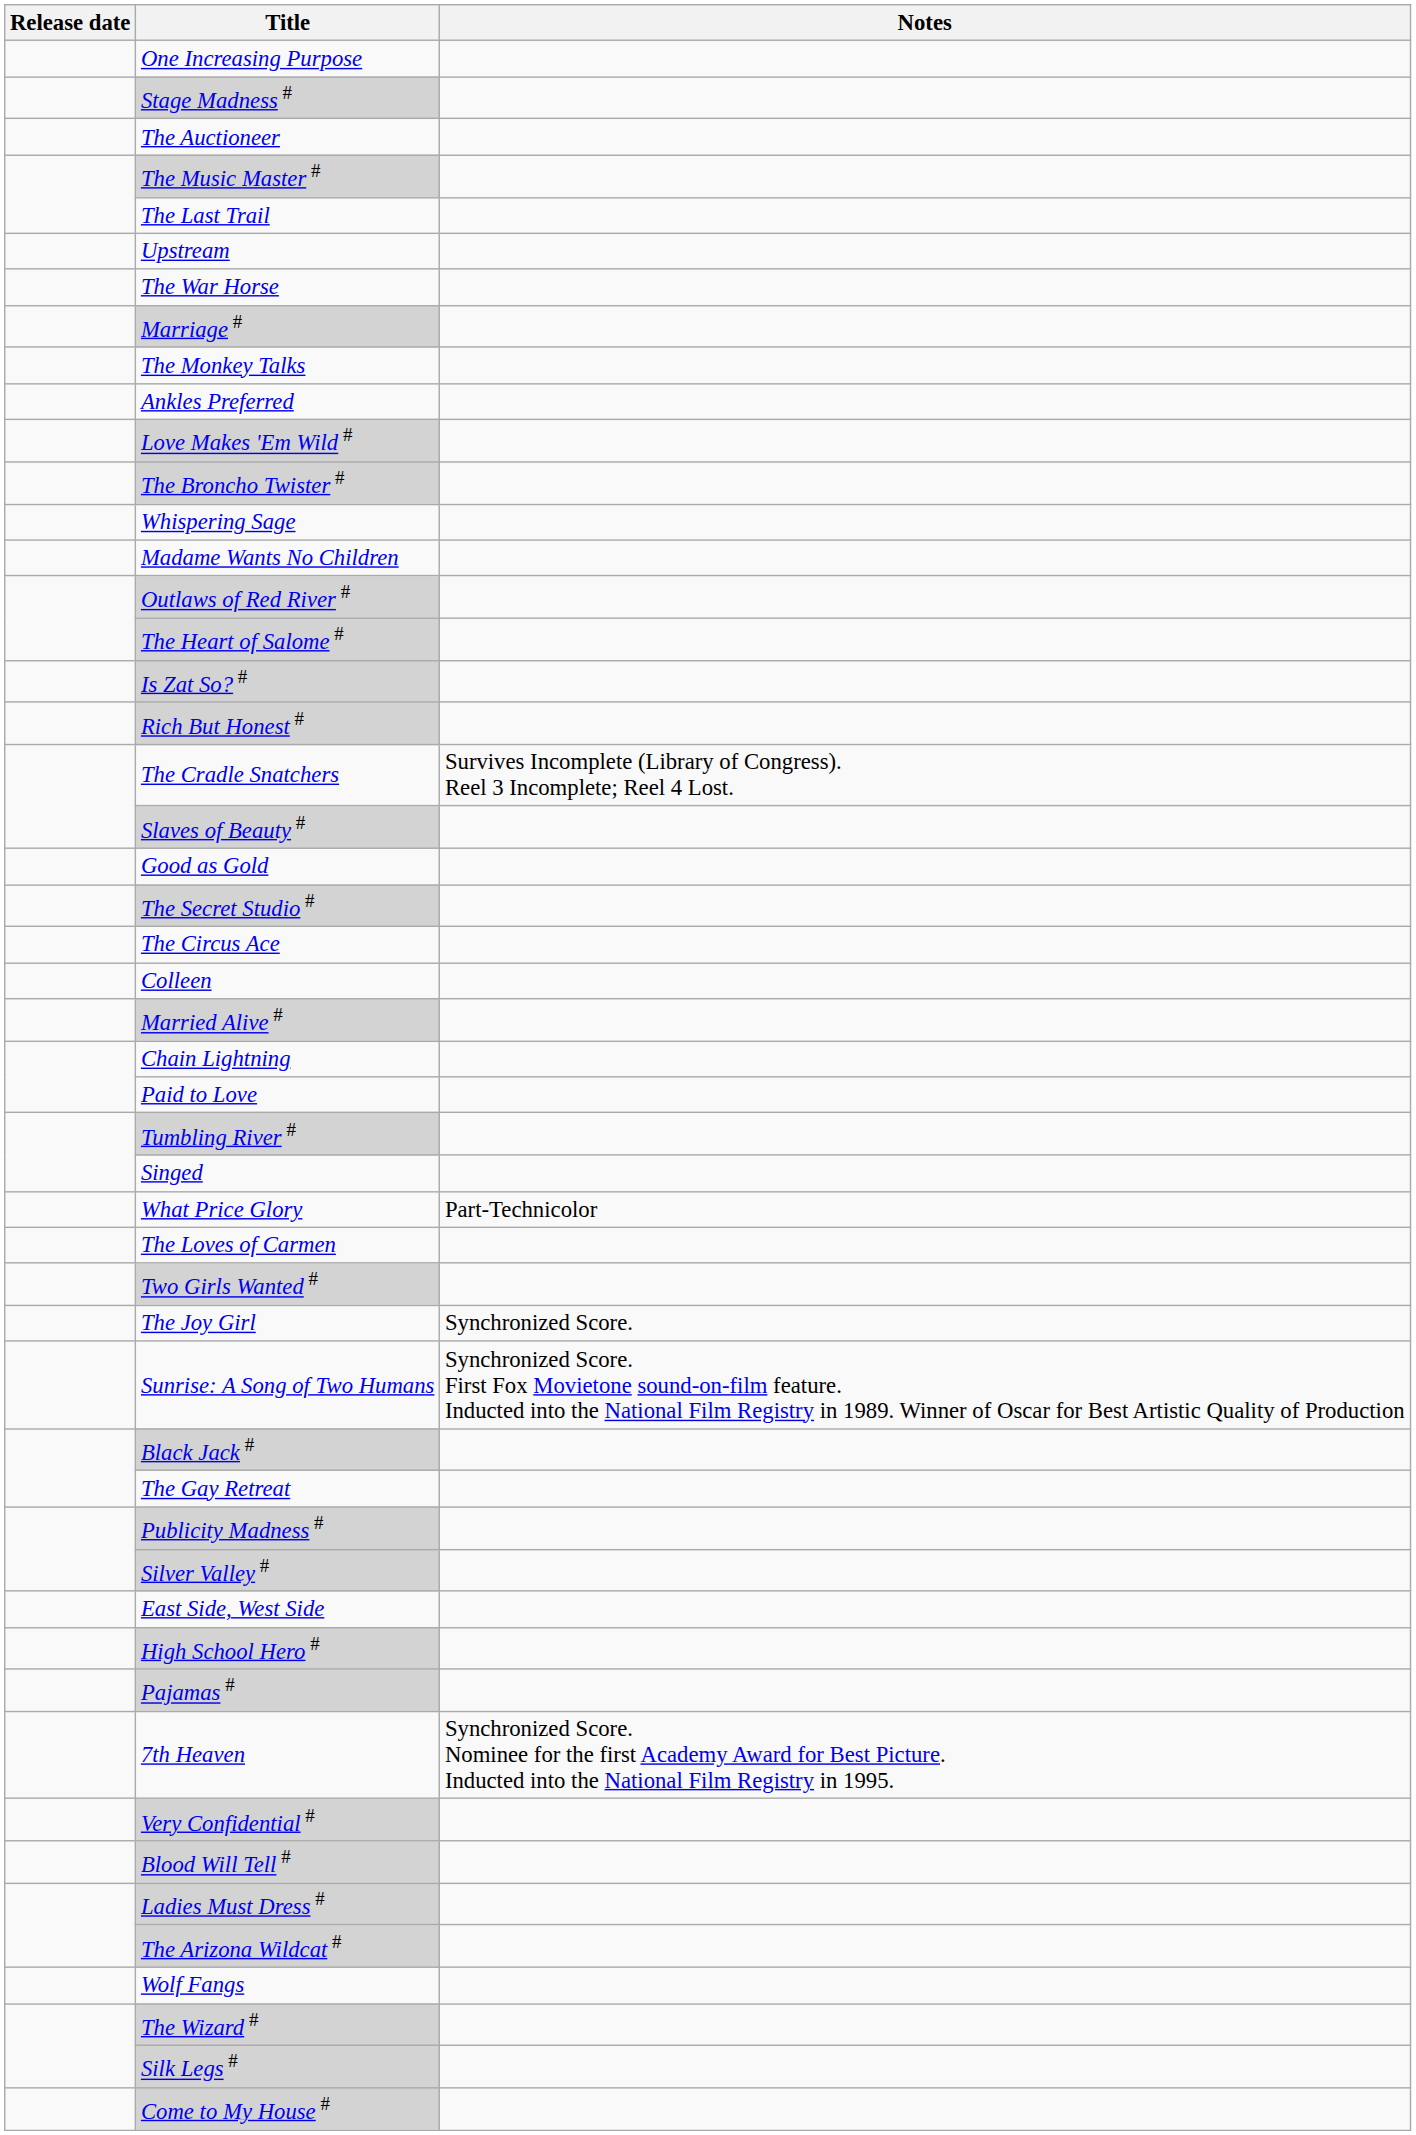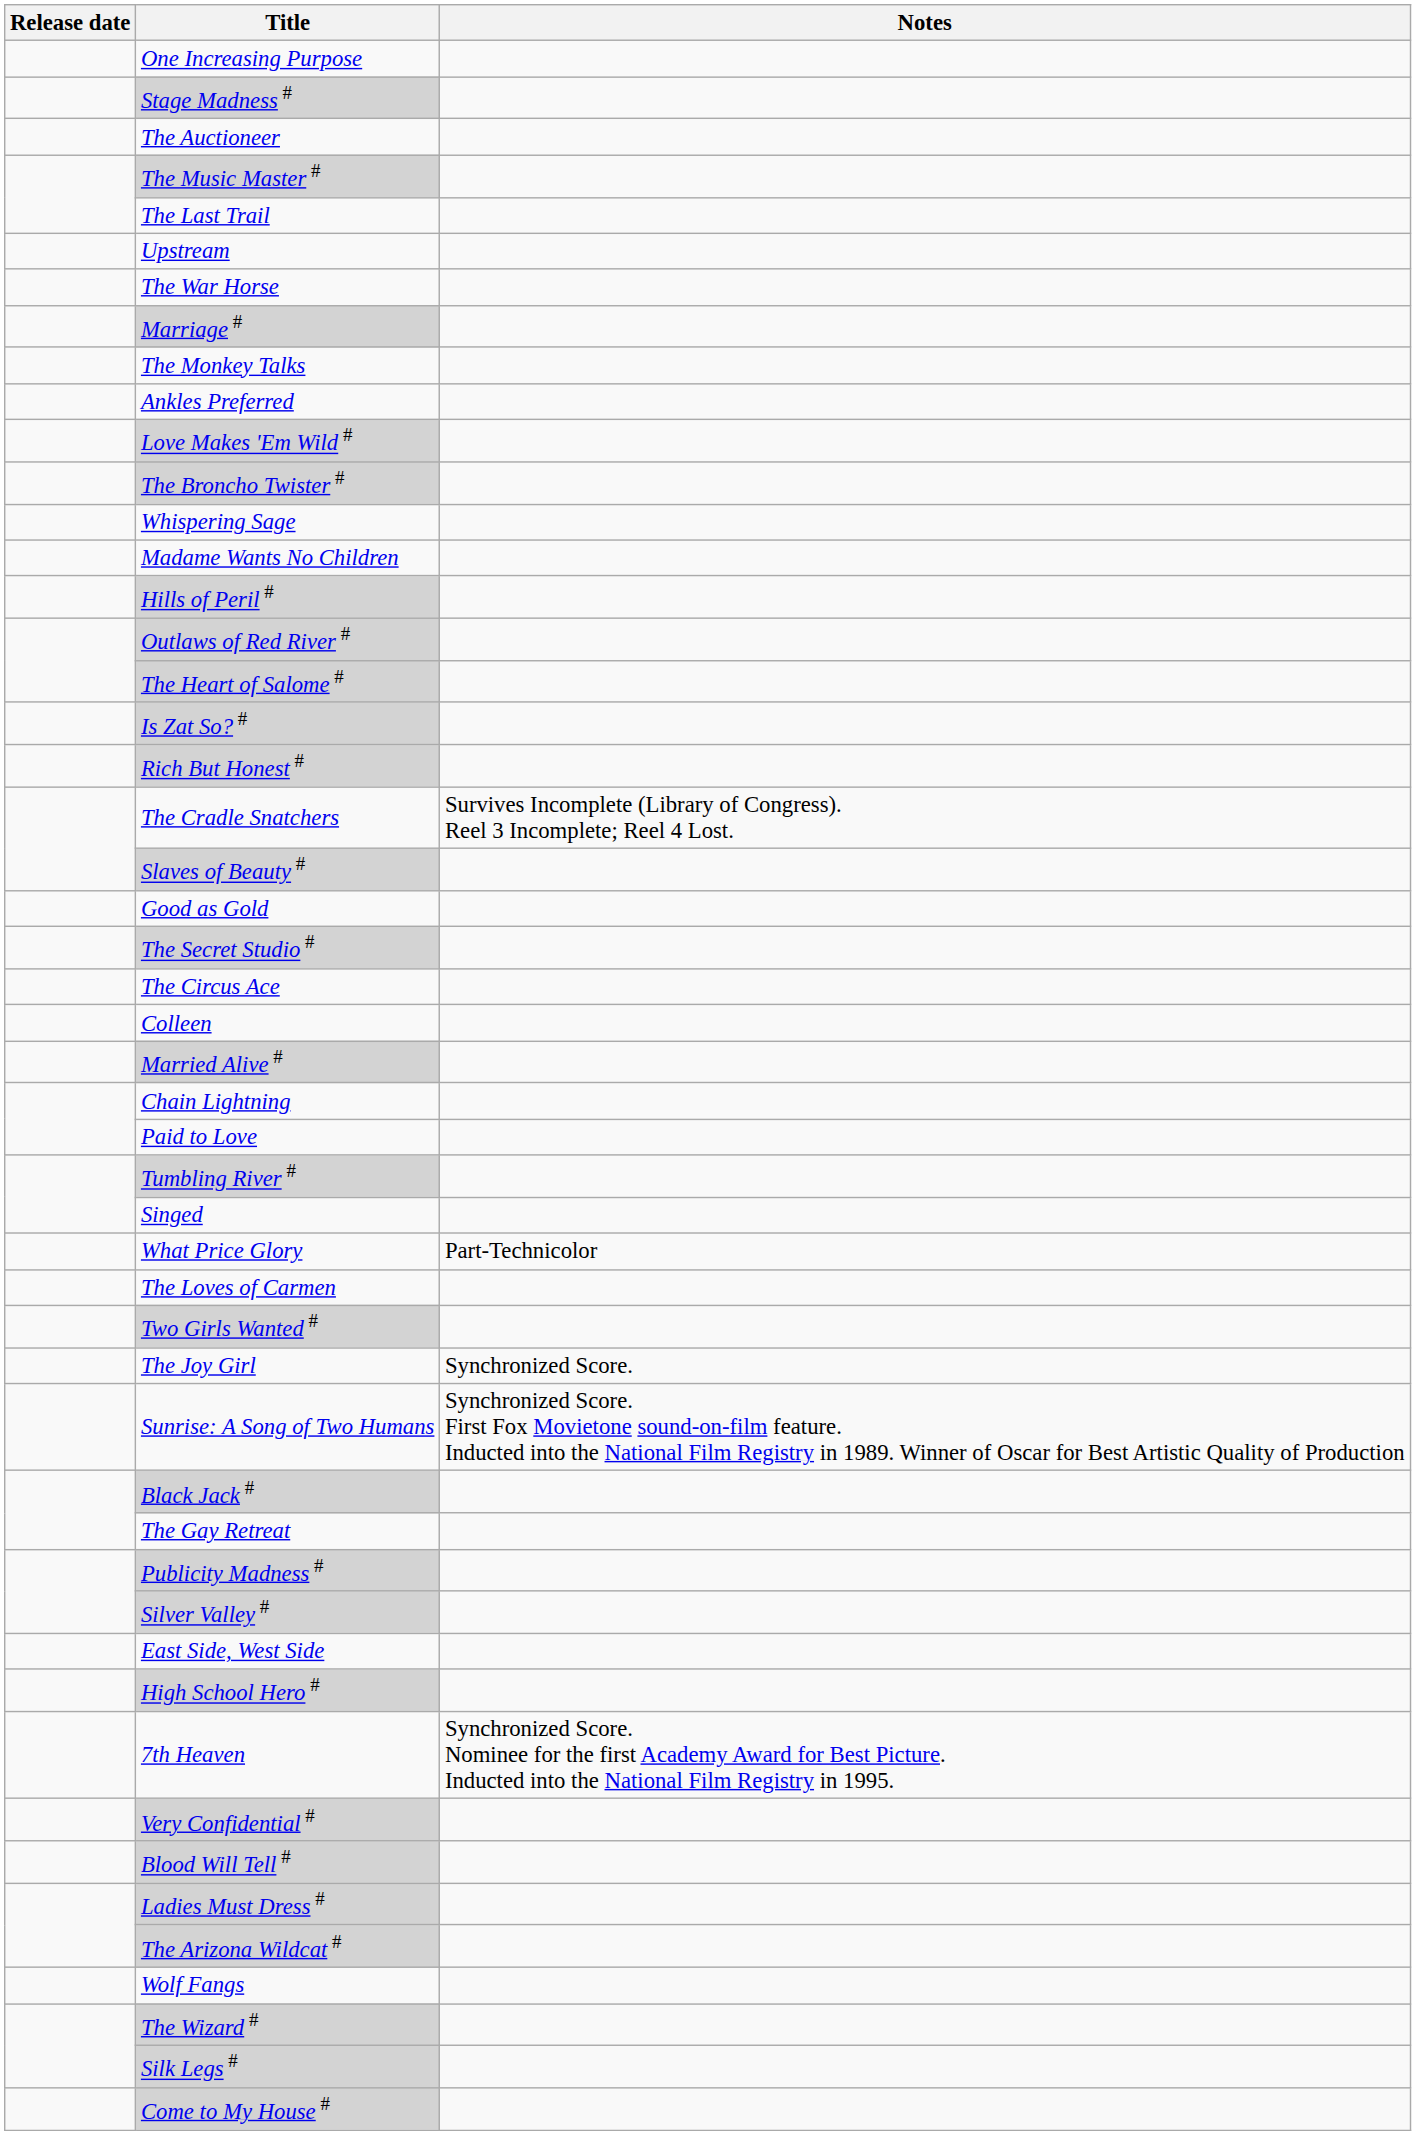+ row: Hills of Peril #
- row: Pajamas #
